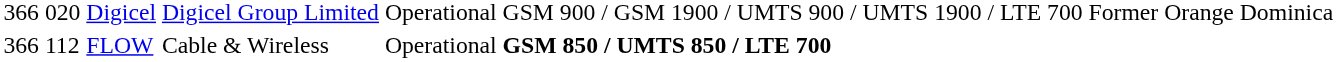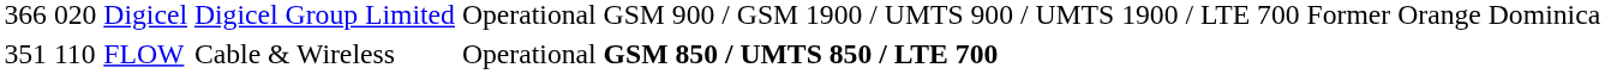FLOW | column 1: 366 -> 351
FLOW | column 2: 112 -> 110
